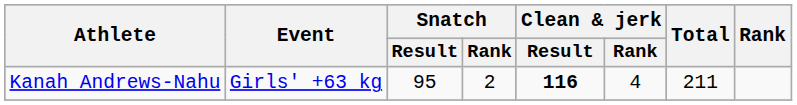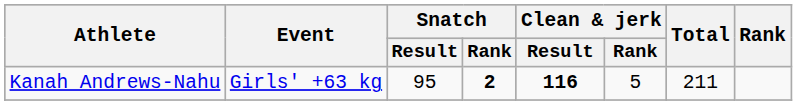Kanah Andrews-Nahu | Snatch / Rank: normal -> bold
Kanah Andrews-Nahu | Clean & jerk / Rank: 4 -> 5
